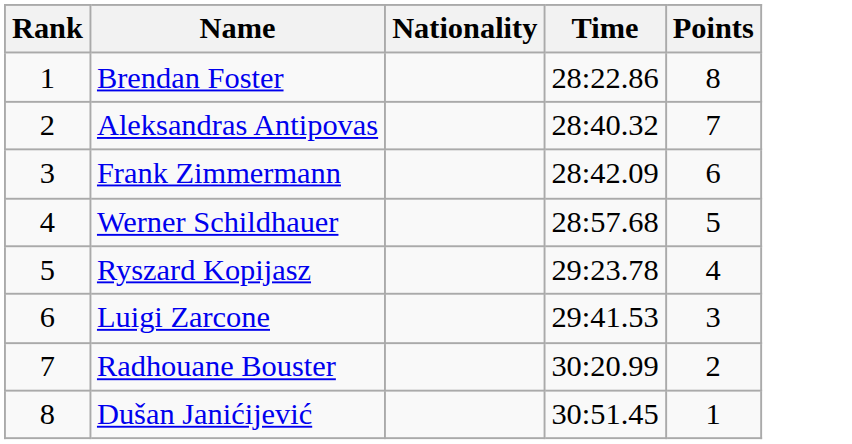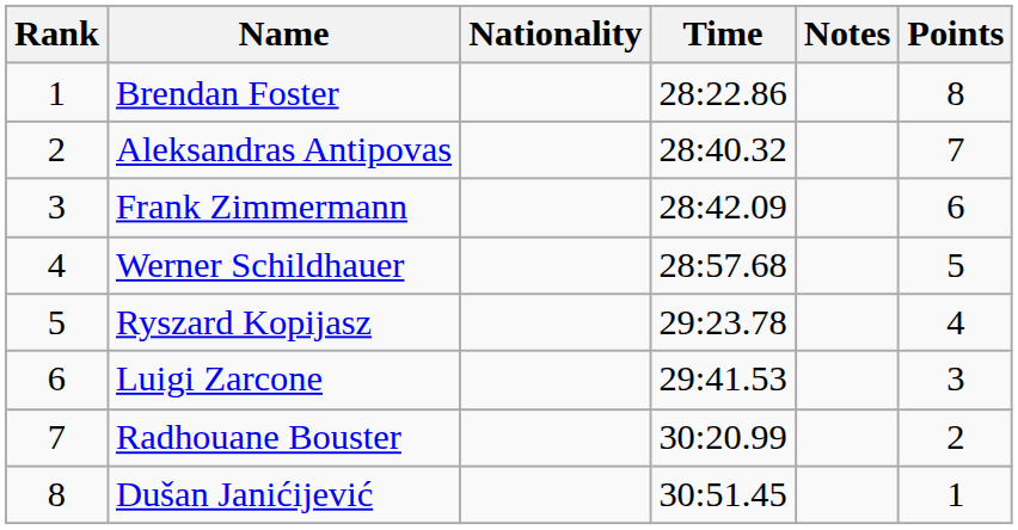+ column: Notes
